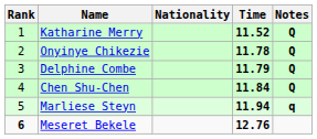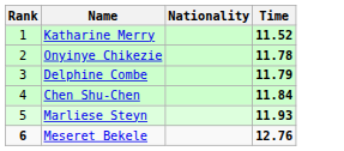- column: Notes | Q | Q | Q | Q | q
Marliese Steyn | Time: 11.94 -> 11.93
